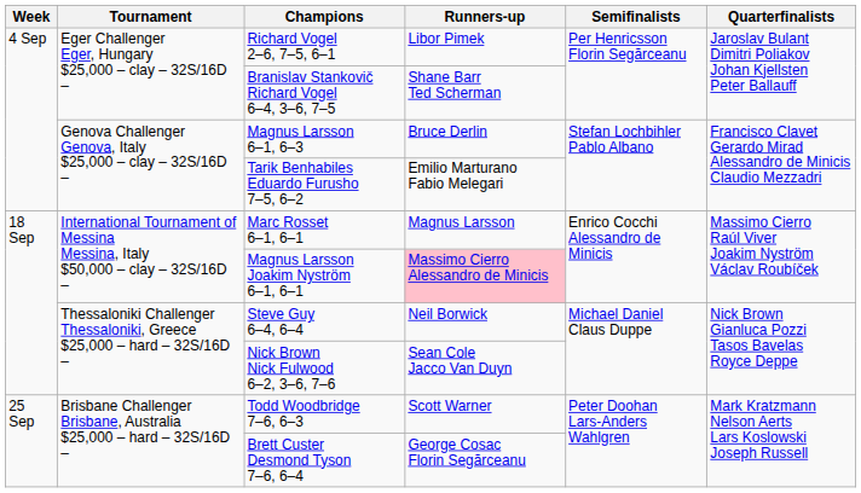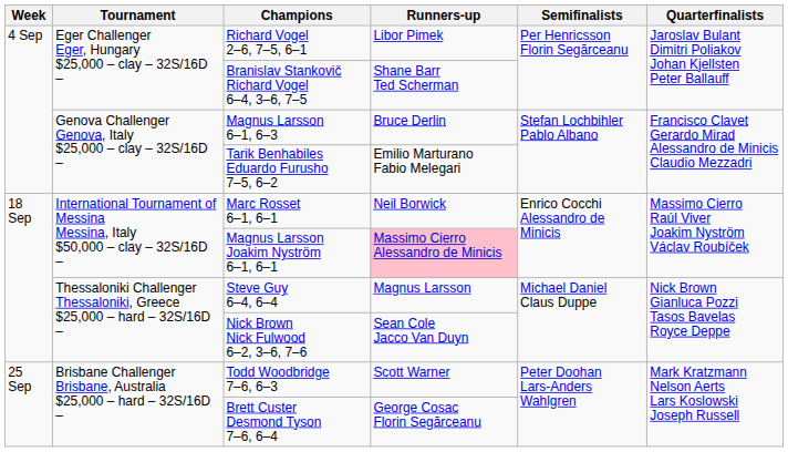Marc Rosset 6–1, 6–1 | Runners-up: Magnus Larsson -> Neil Borwick
Steve Guy 6–4, 6–4 | Runners-up: Neil Borwick -> Magnus Larsson
